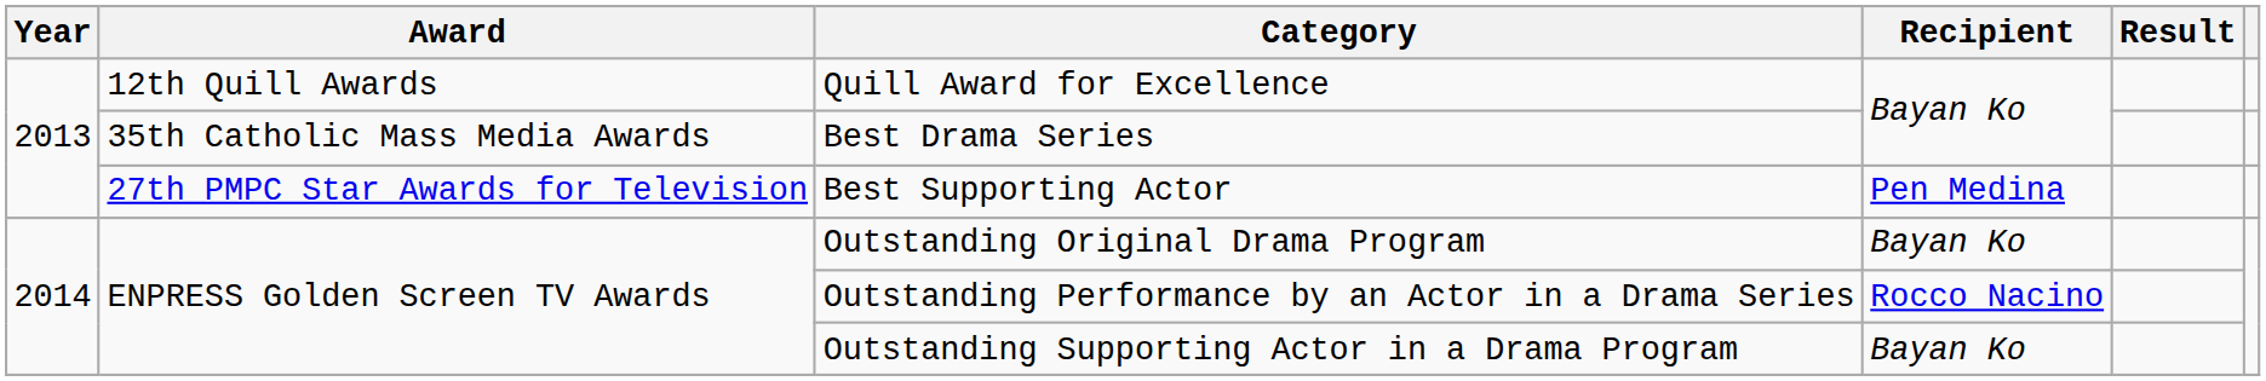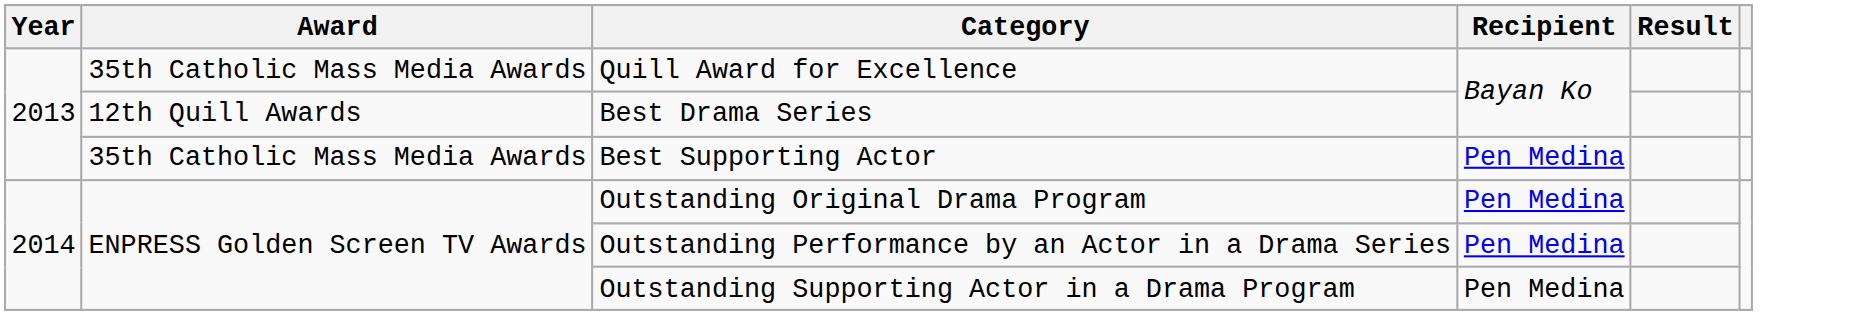Quill Award for Excellence | Award: 12th Quill Awards -> 35th Catholic Mass Media Awards
Best Drama Series | Award: 35th Catholic Mass Media Awards -> 12th Quill Awards
Best Supporting Actor | Award: 27th PMPC Star Awards for Television -> 35th Catholic Mass Media Awards
Outstanding Original Drama Program | Recipient: Bayan Ko -> Pen Medina
Outstanding Performance by an Actor in a Drama Series | Recipient: Rocco Nacino -> Pen Medina
Outstanding Supporting Actor in a Drama Program | Recipient: Bayan Ko -> Pen Medina
